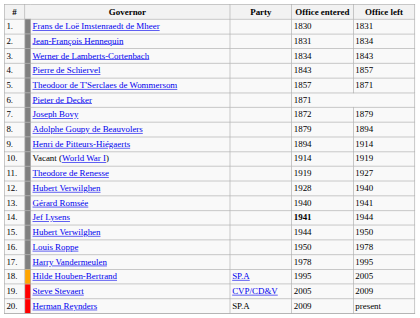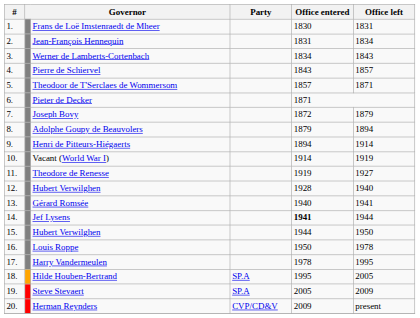Steve Stevaert | Party: CVP/CD&V -> SP.A
Herman Reynders | Party: SP.A -> CVP/CD&V
